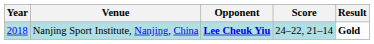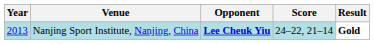Nanjing Sport Institute, Nanjing, China | Year: 2018 -> 2013
